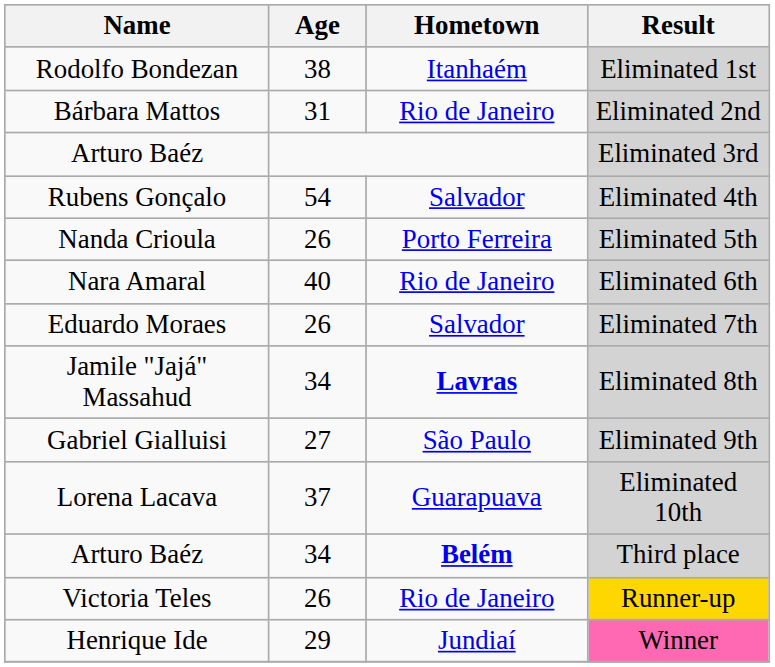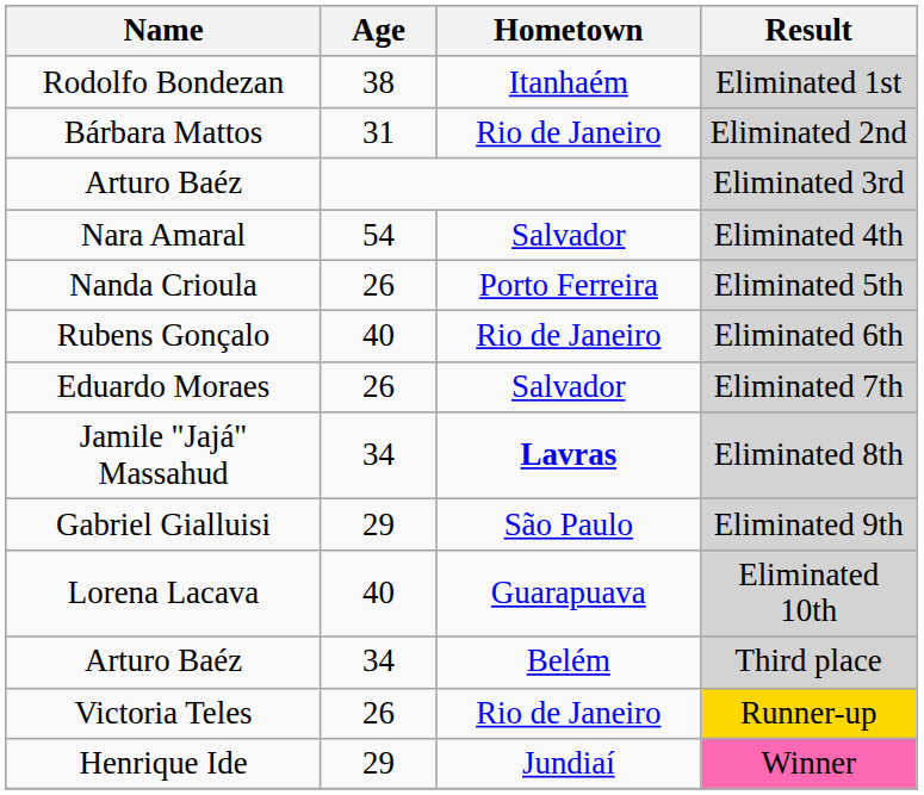Eliminated 4th | Name: Rubens Gonçalo -> Nara Amaral
Eliminated 6th | Name: Nara Amaral -> Rubens Gonçalo
Eliminated 9th | Age: 27 -> 29
Eliminated 10th | Age: 37 -> 40
Third place | Hometown: bold -> normal
